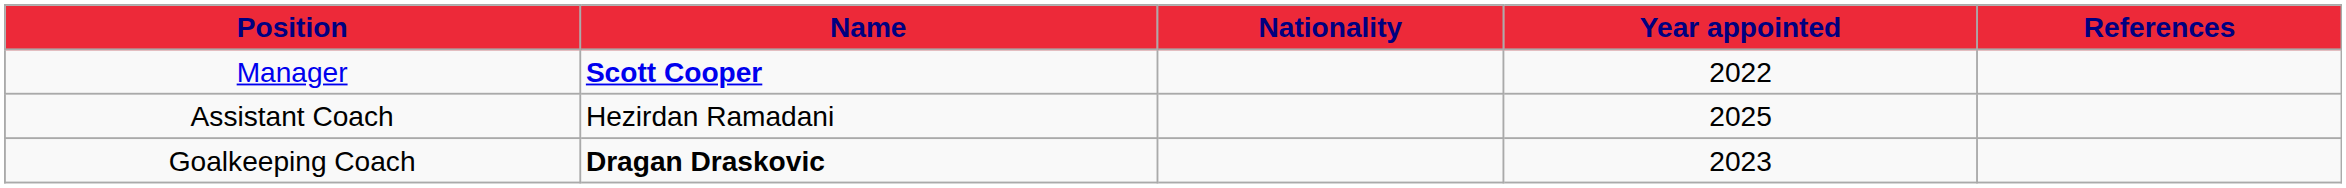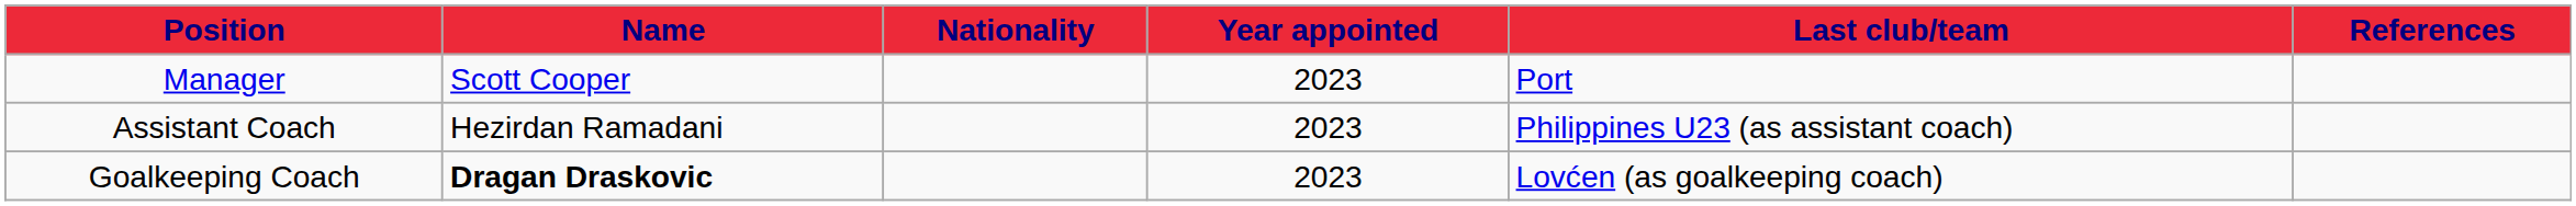+ column: Last club/team | Port | Philippines U23 (as assistant coach) | Lovćen (as goalkeeping coach)
Manager | Name: bold -> normal
Manager | Year appointed: 2022 -> 2023
Assistant Coach | Year appointed: 2025 -> 2023
